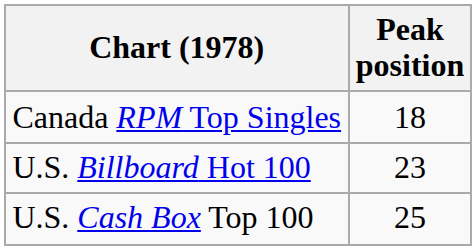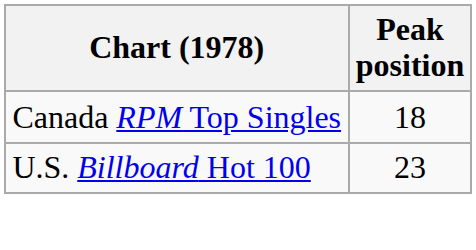- row: U.S. Cash Box Top 100 | 25
